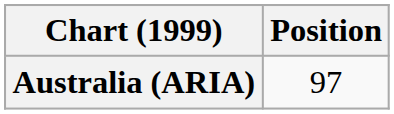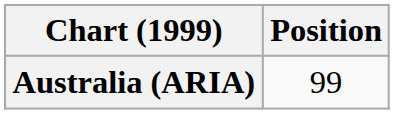Australia (ARIA) | Position: 97 -> 99
